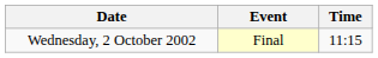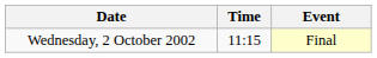columns swapped: Time <-> Event
